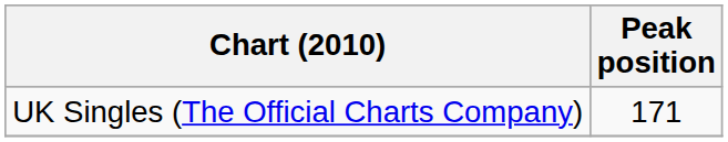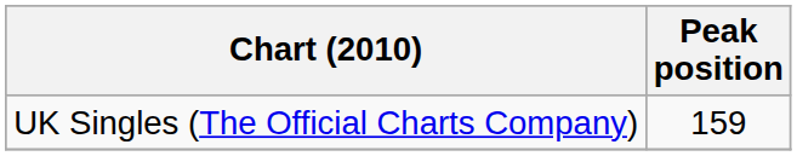UK Singles (The Official Charts Company) | Peak position: 171 -> 159
